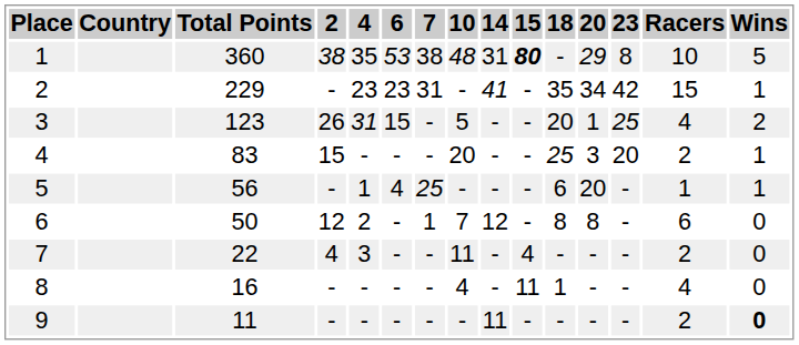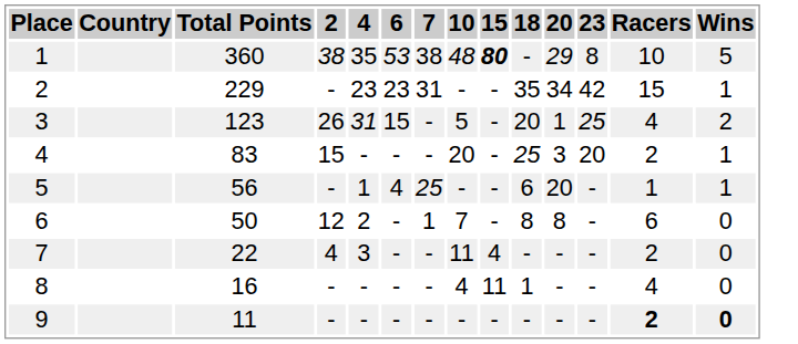- column: 14 | 31 | 41 | - | - | - | 12 | - | - | 11
9 | Racers: normal -> bold
